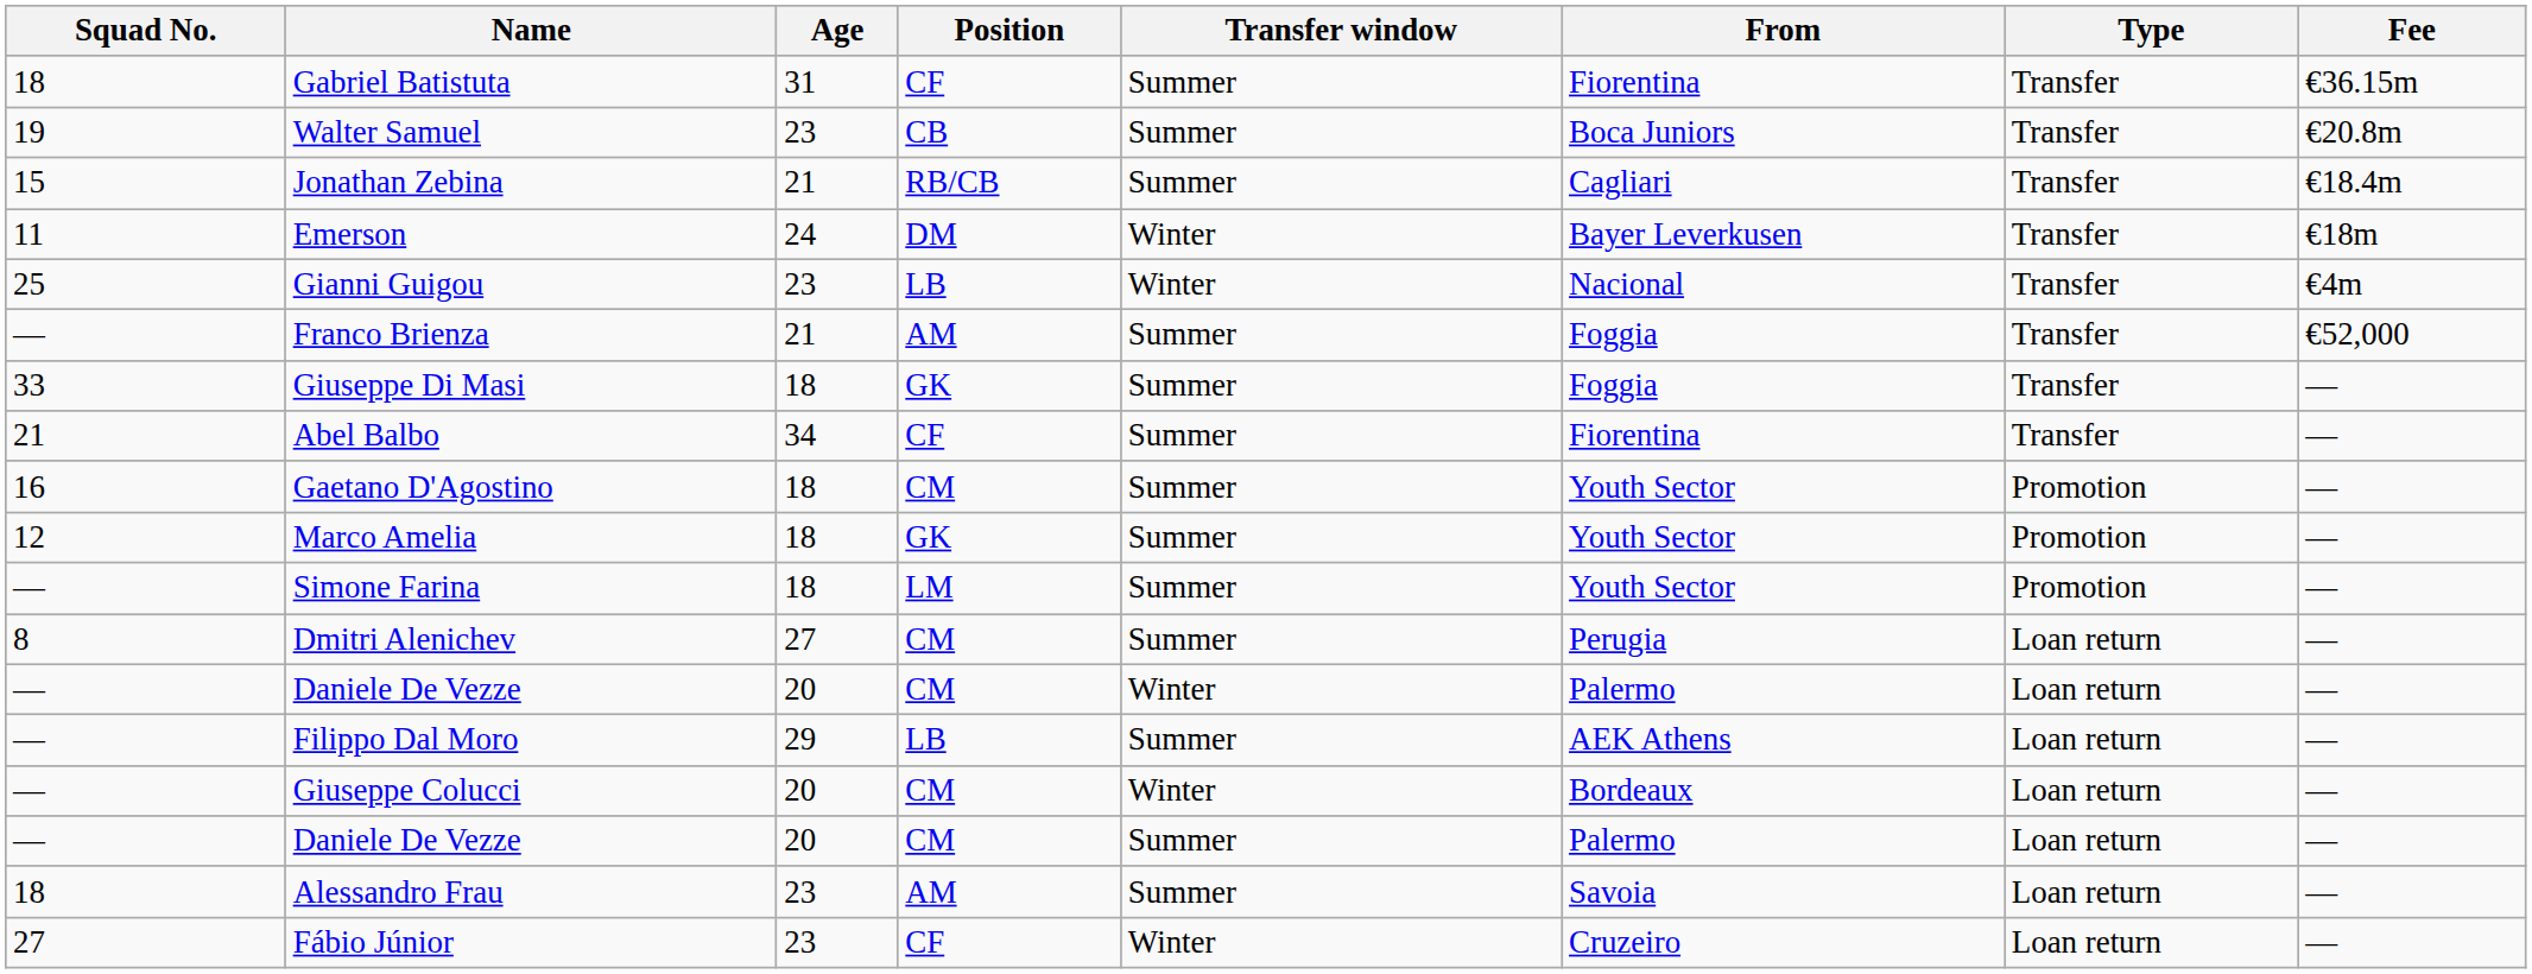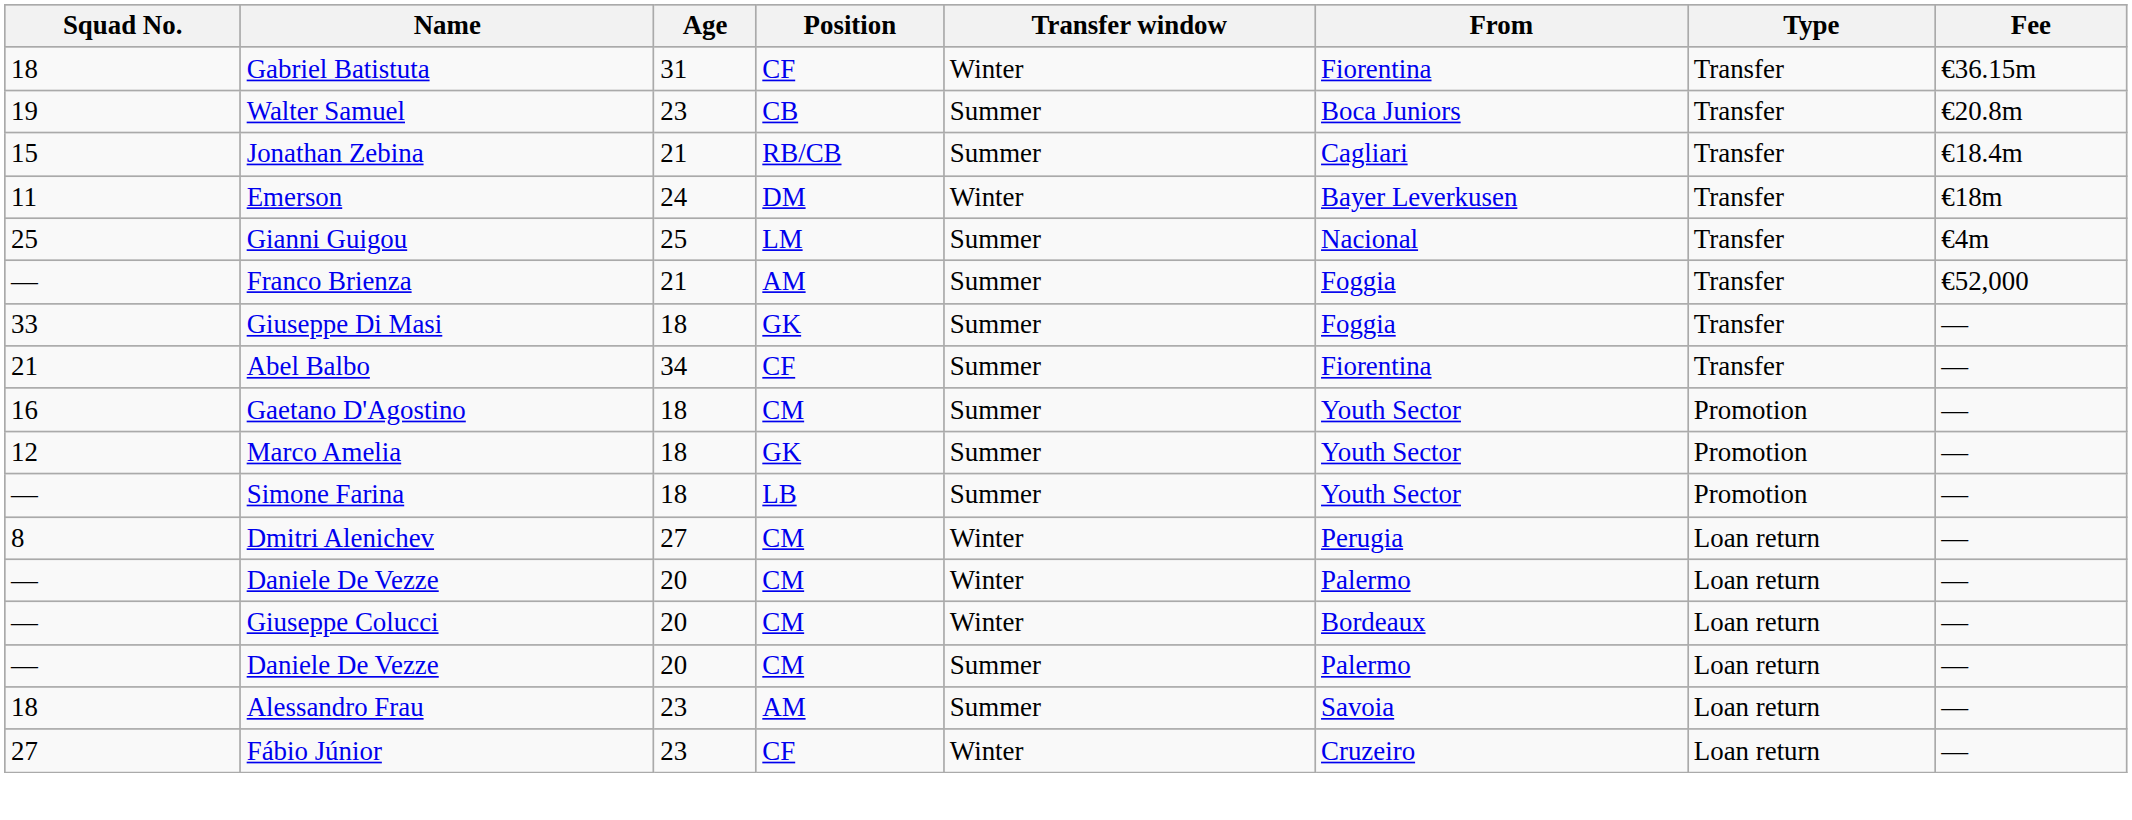Gabriel Batistuta | Transfer window: Summer -> Winter
Gianni Guigou | Age: 23 -> 25
Gianni Guigou | Position: LB -> LM
Gianni Guigou | Transfer window: Winter -> Summer
Simone Farina | Position: LM -> LB
Dmitri Alenichev | Transfer window: Summer -> Winter
- row: — | Filippo Dal Moro | 29 | LB | Summer | AEK Athens | Loan return | —
